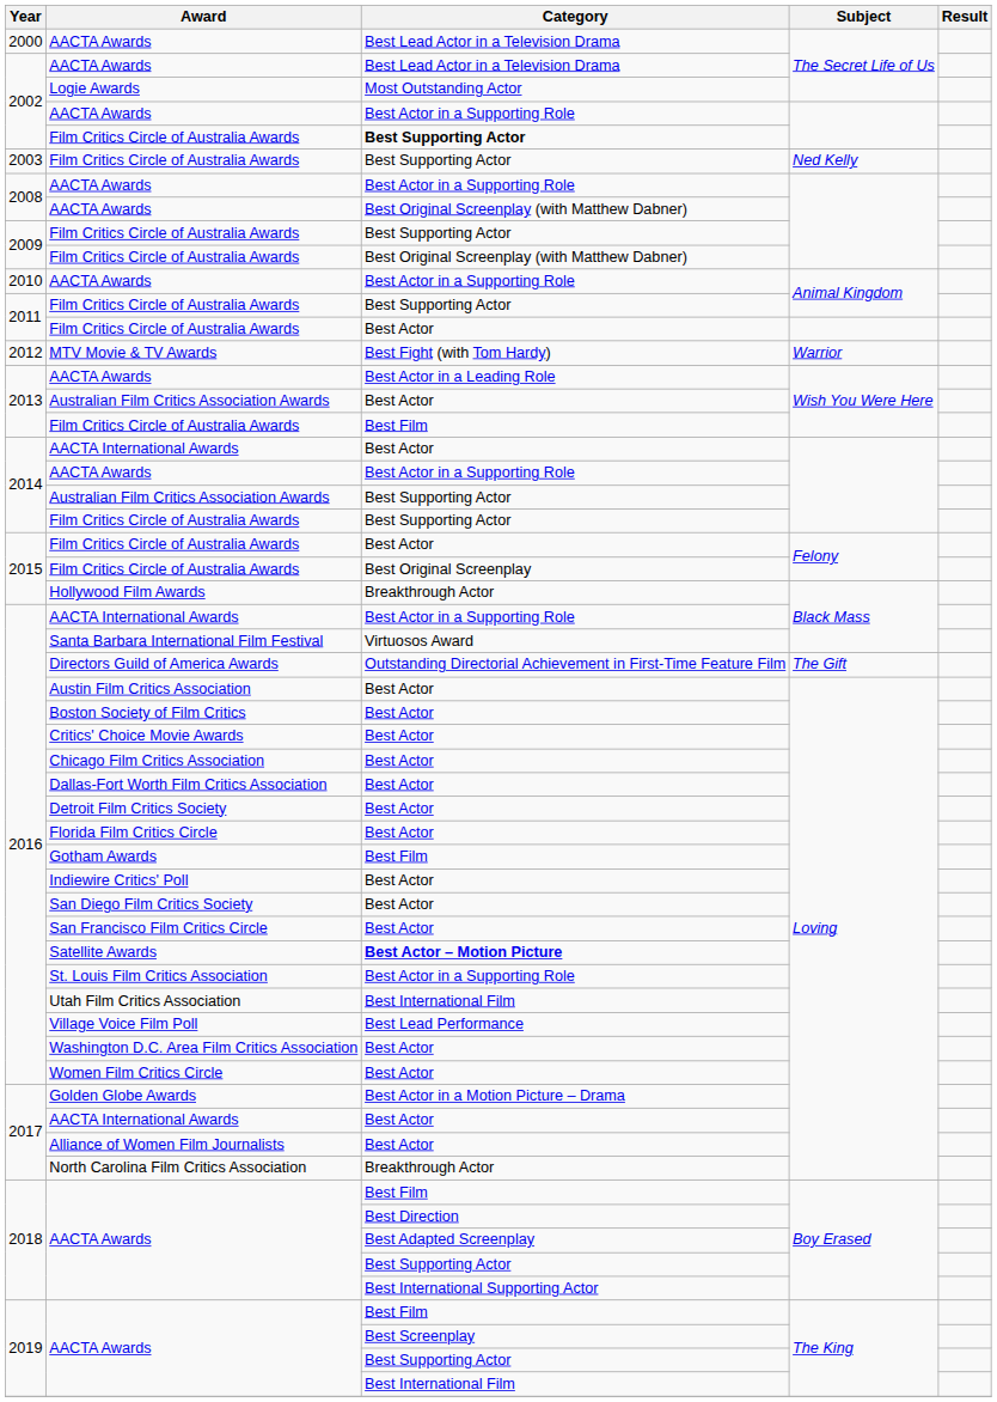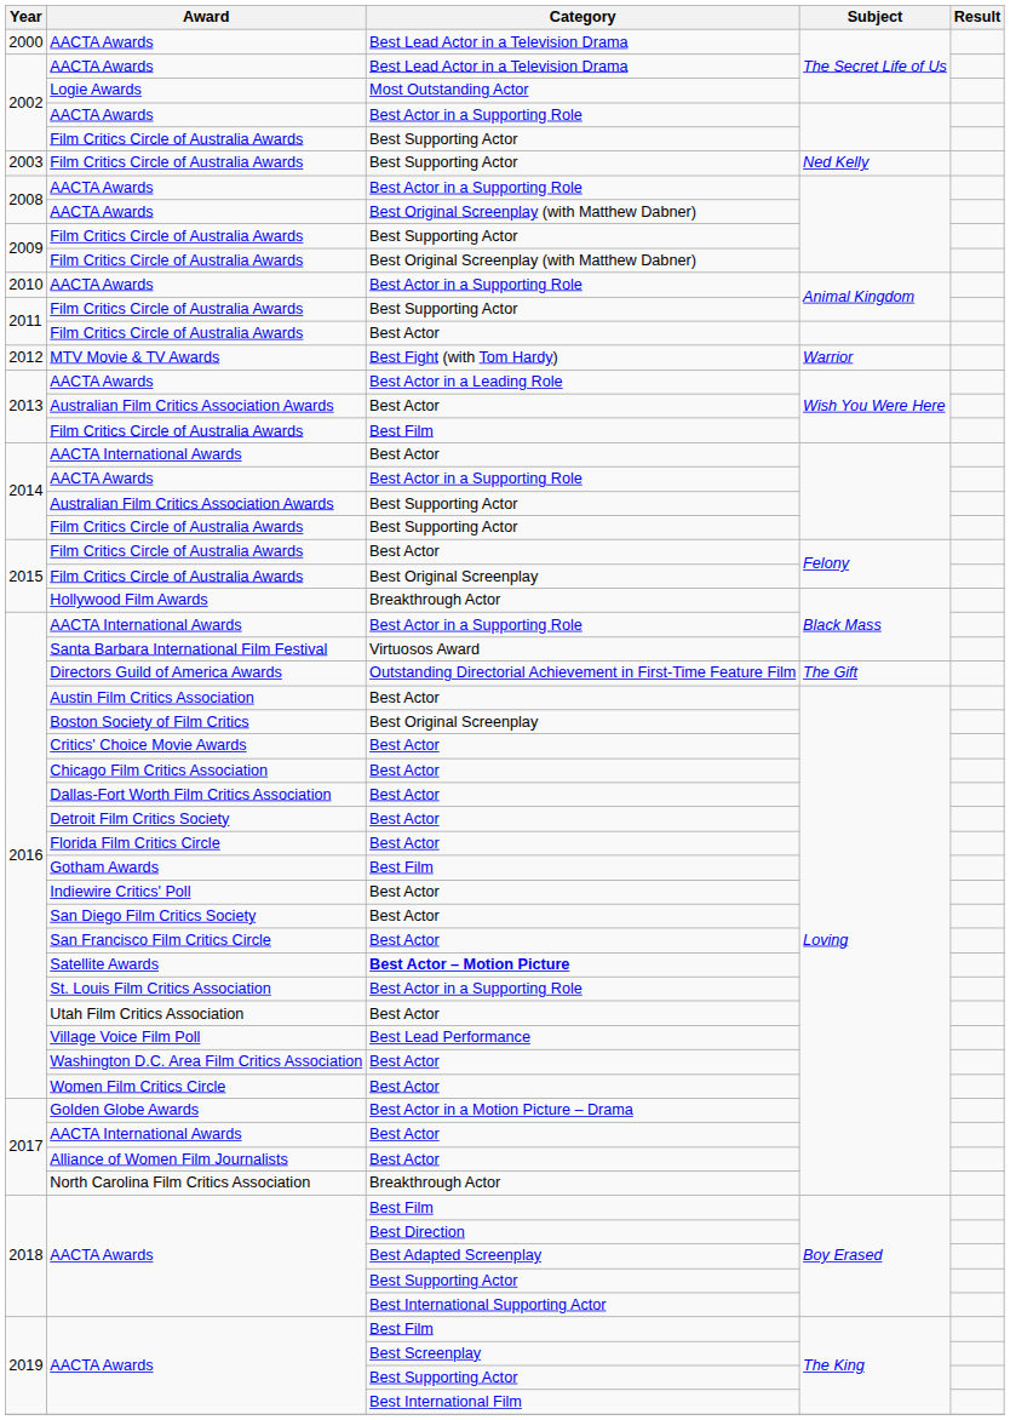2002 / Film Critics Circle of Australia Awards | Category: bold -> normal
Boston Society of Film Critics | Category: Best Actor -> Best Original Screenplay
Utah Film Critics Association | Category: Best International Film -> Best Actor
